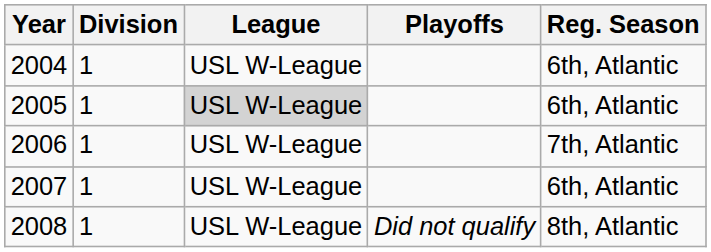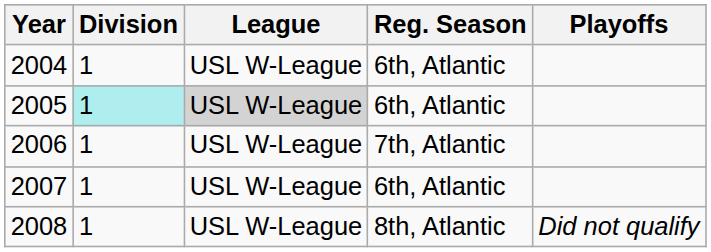columns swapped: Reg. Season <-> Playoffs
2005 | Division: no background -> paleturquoise background
